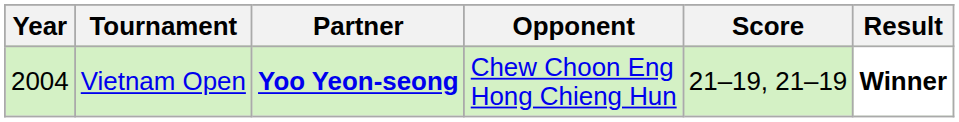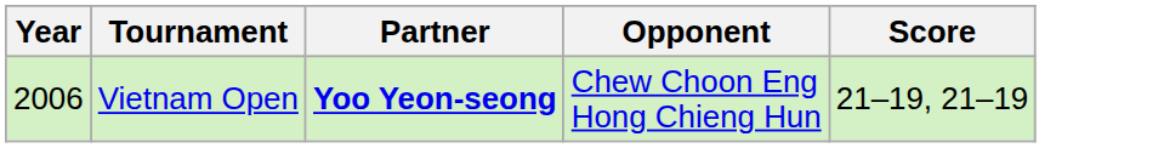- column: Result | Winner
Vietnam Open | Year: 2004 -> 2006
